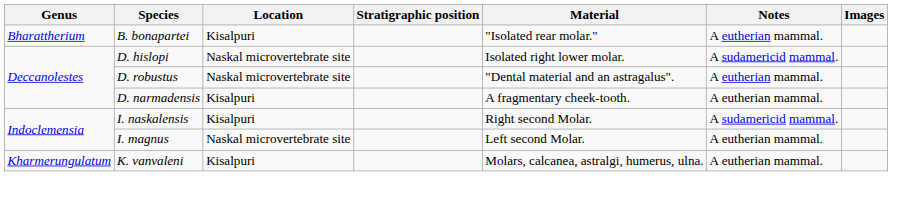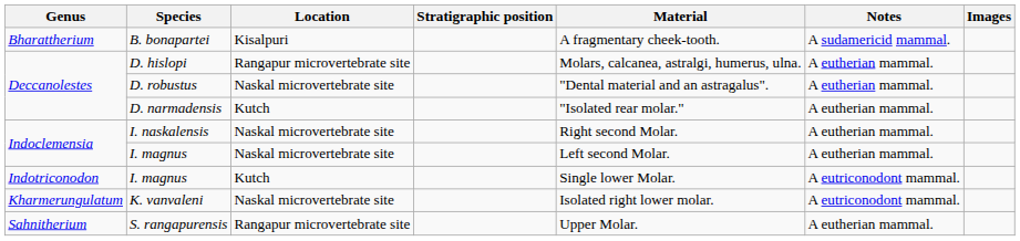B. bonapartei | Material: "Isolated rear molar." -> A fragmentary cheek-tooth.
B. bonapartei | Notes: A eutherian mammal. -> A sudamericid mammal.
D. hislopi | Location: Naskal microvertebrate site -> Rangapur microvertebrate site
D. hislopi | Material: Isolated right lower molar. -> Molars, calcanea, astralgi, humerus, ulna.
D. hislopi | Notes: A sudamericid mammal. -> A eutherian mammal.
D. narmadensis | Location: Kisalpuri -> Kutch
D. narmadensis | Material: A fragmentary cheek-tooth. -> "Isolated rear molar."
I. naskalensis | Location: Kisalpuri -> Naskal microvertebrate site
I. naskalensis | Notes: A sudamericid mammal. -> A eutherian mammal.
+ row: Indotriconodon | I. magnus | Kutch | Single lower Molar. | A eutriconodont mammal.
K. vanvaleni | Location: Kisalpuri -> Naskal microvertebrate site
K. vanvaleni | Material: Molars, calcanea, astralgi, humerus, ulna. -> Isolated right lower molar.
K. vanvaleni | Notes: A eutherian mammal. -> A eutriconodont mammal.
+ row: Sahnitherium | S. rangapurensis | Rangapur microvertebrate site | Upper Molar. | A eutherian mammal.
